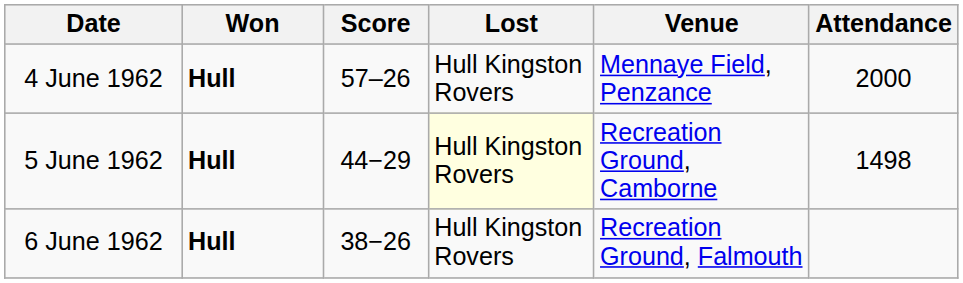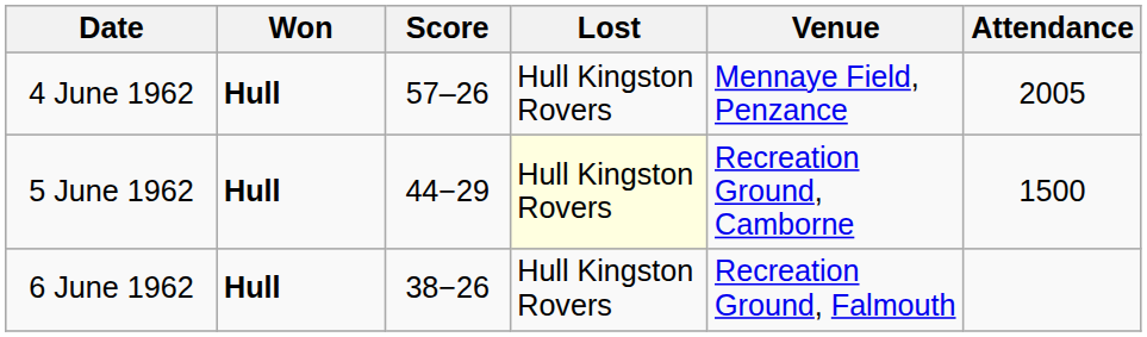4 June 1962 | Attendance: 2000 -> 2005
5 June 1962 | Attendance: 1498 -> 1500
